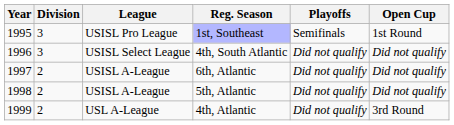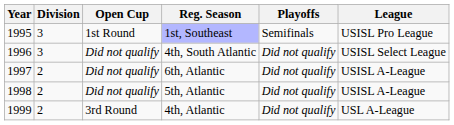columns swapped: League <-> Open Cup
